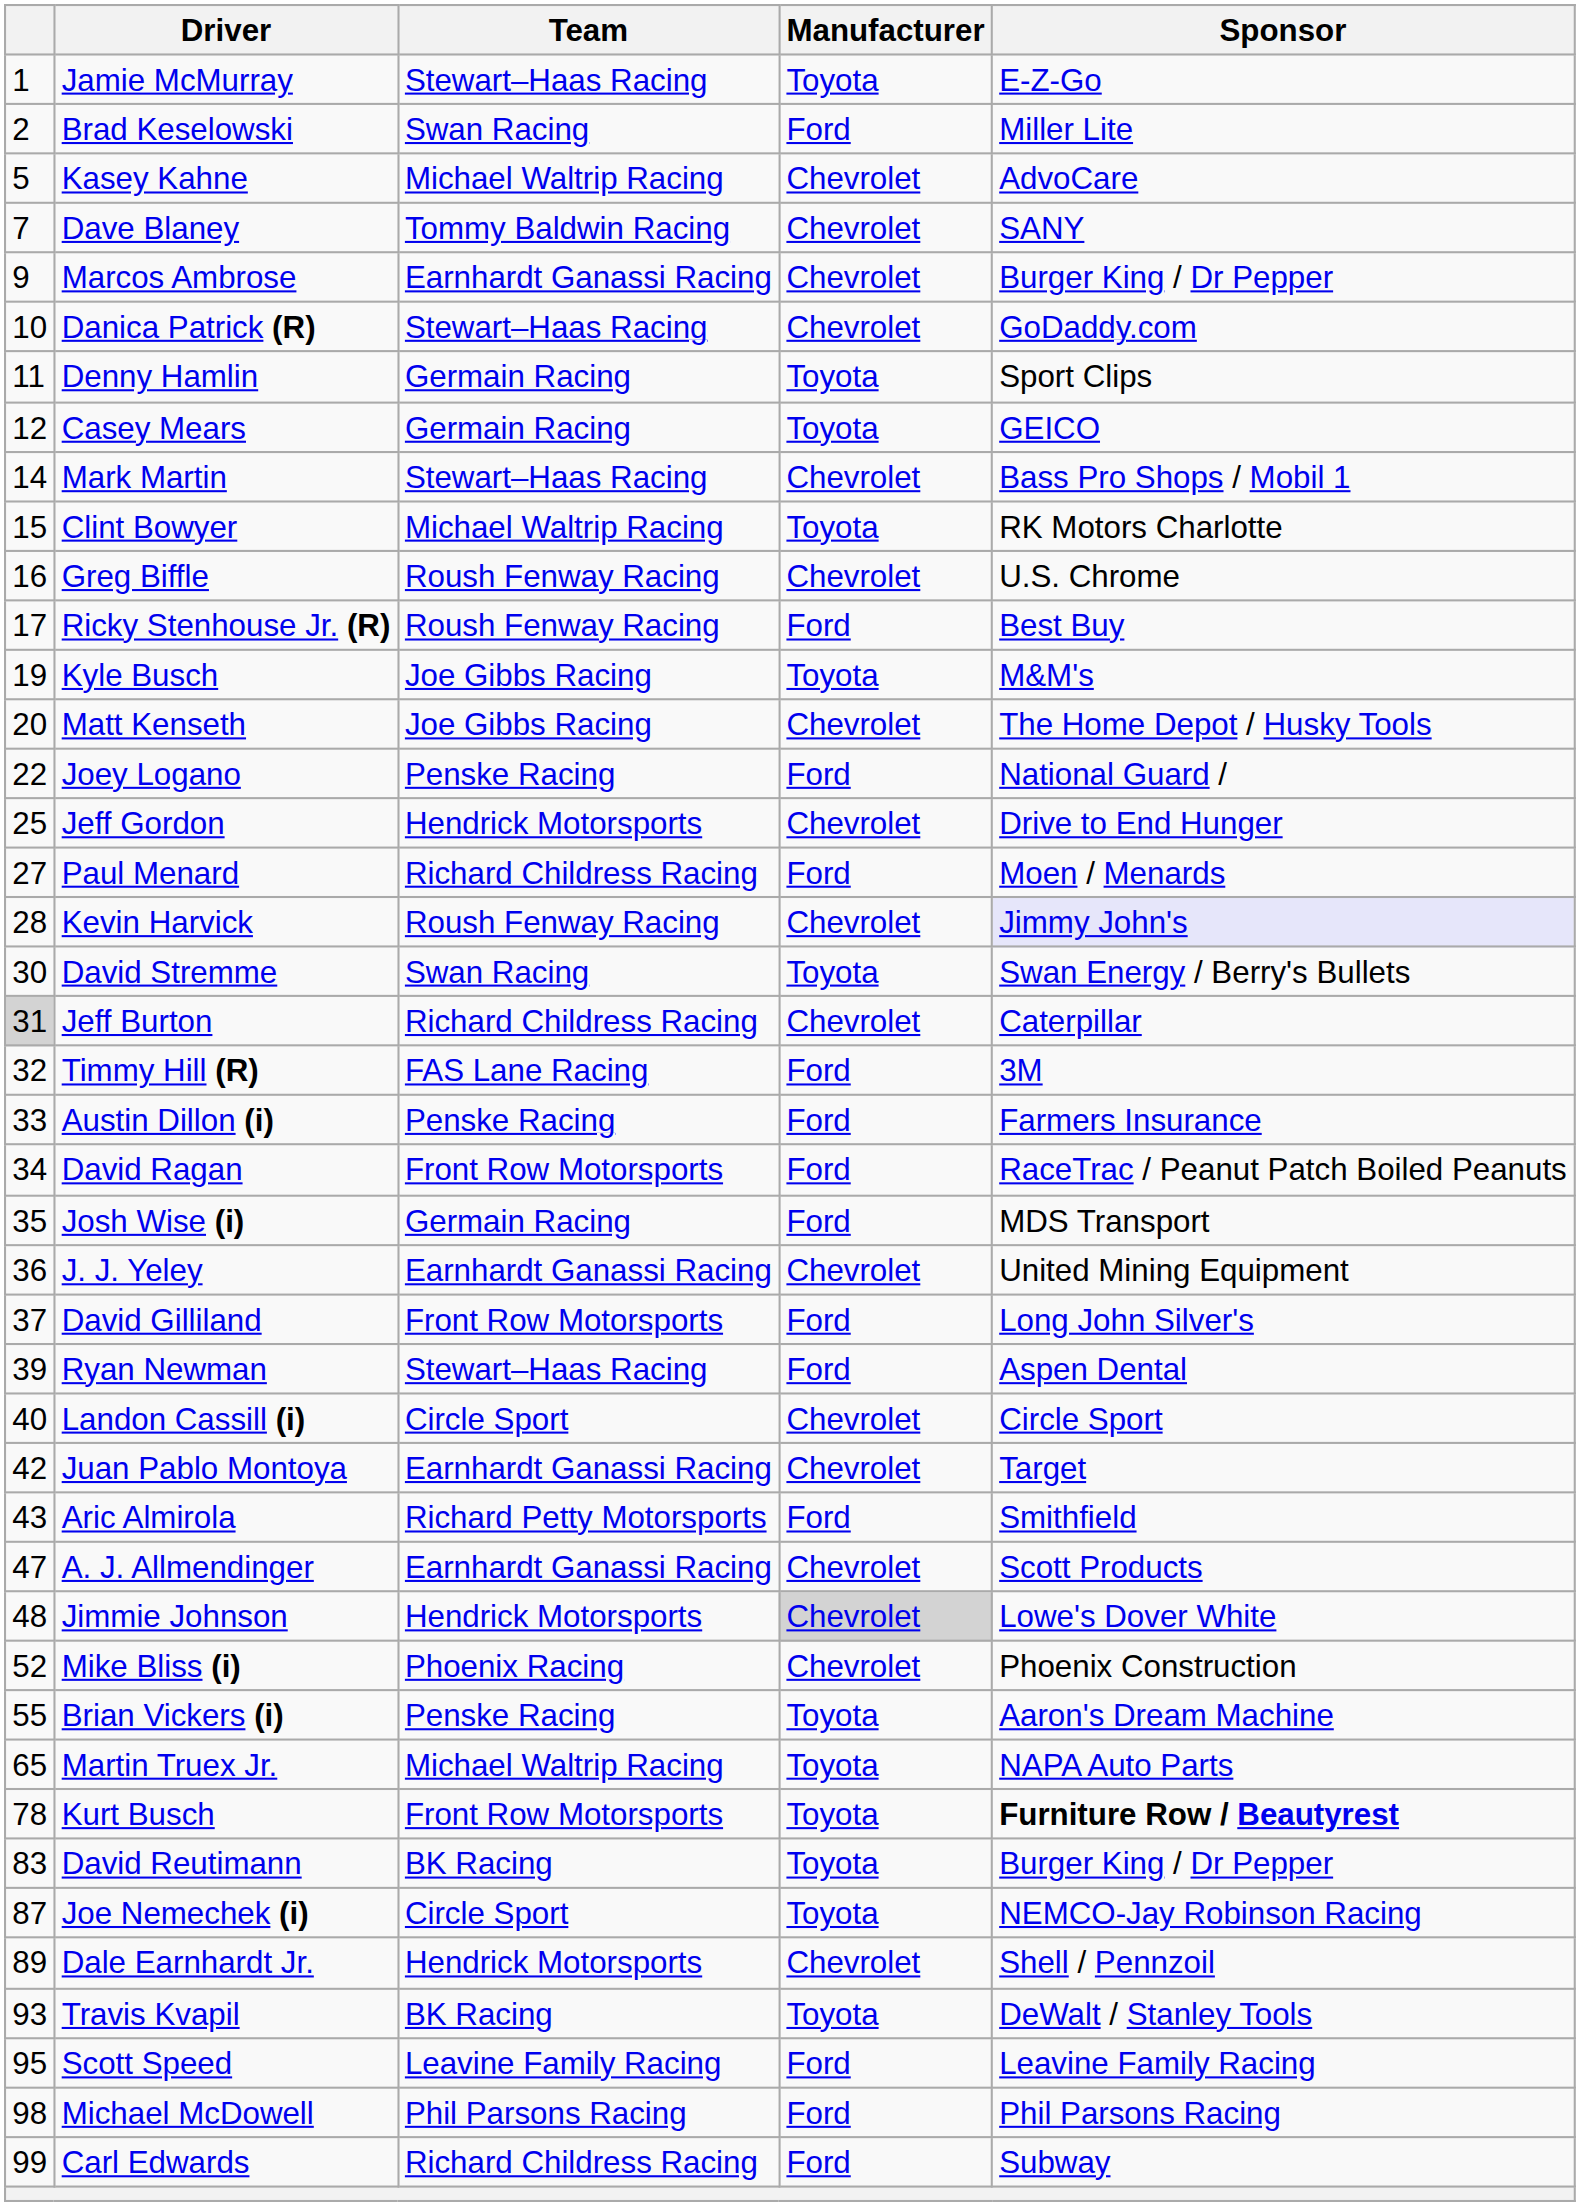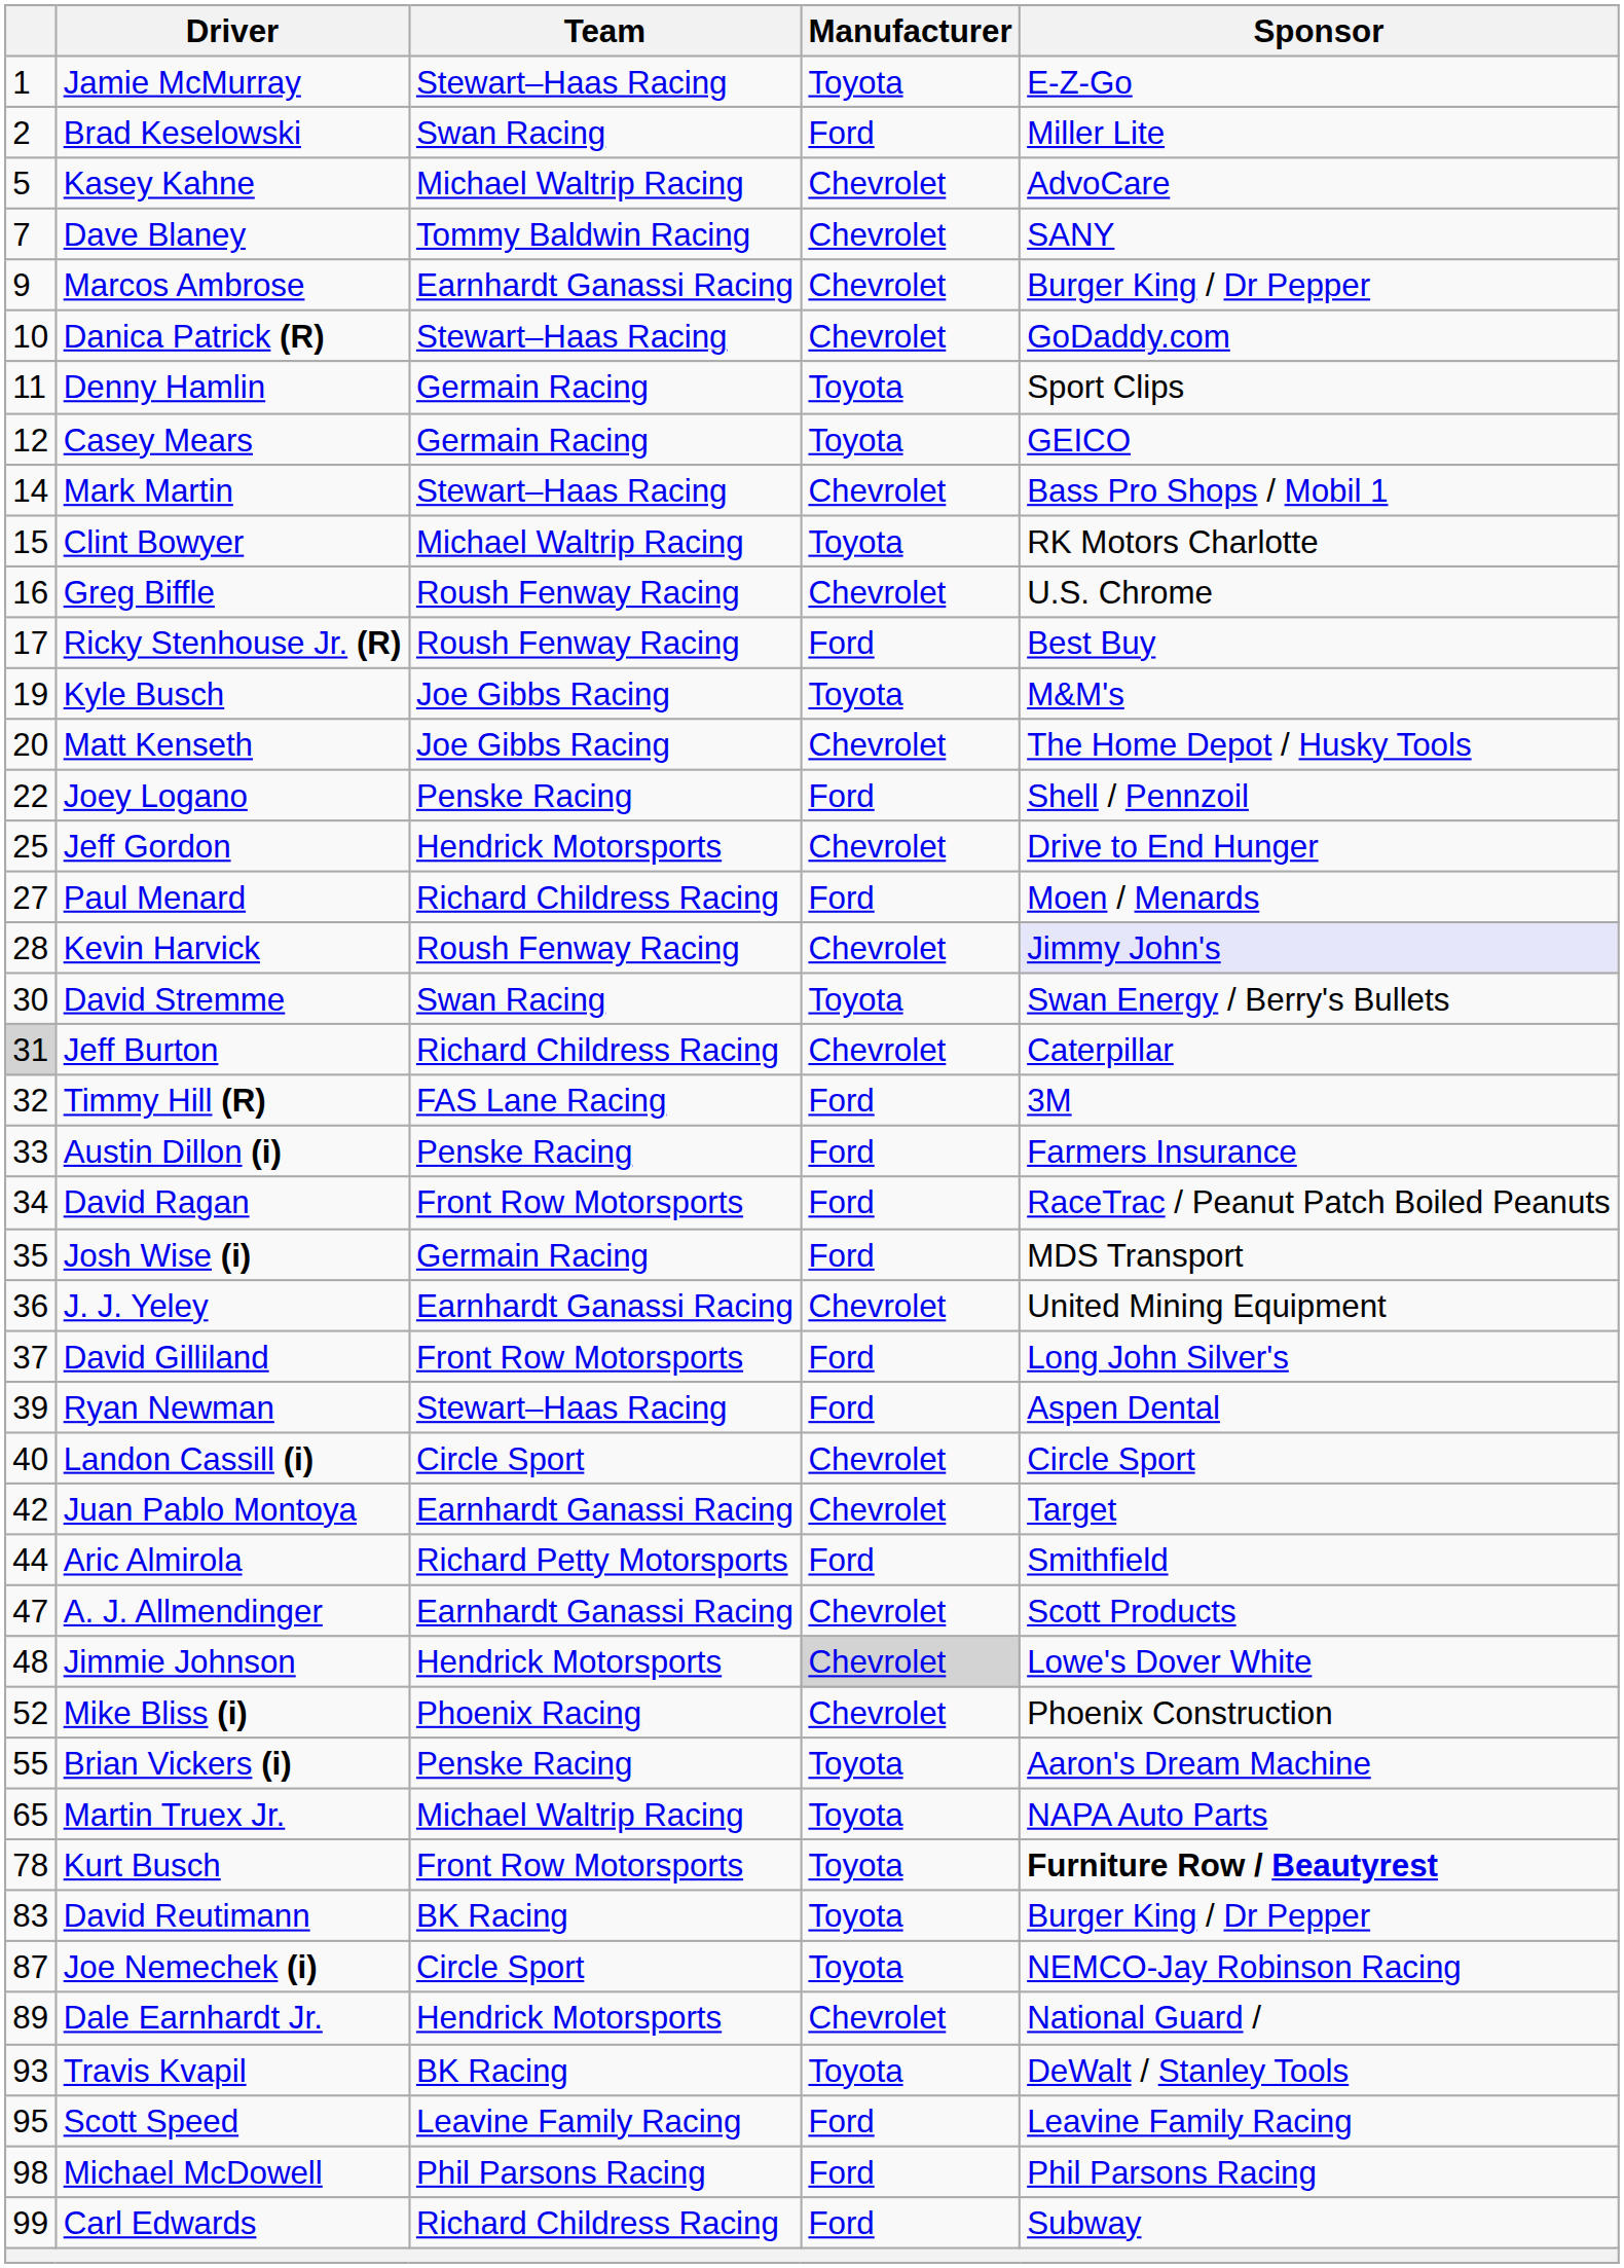Joey Logano | Sponsor: National Guard / -> Shell / Pennzoil
Aric Almirola | column 1: 43 -> 44
Dale Earnhardt Jr. | Sponsor: Shell / Pennzoil -> National Guard /
